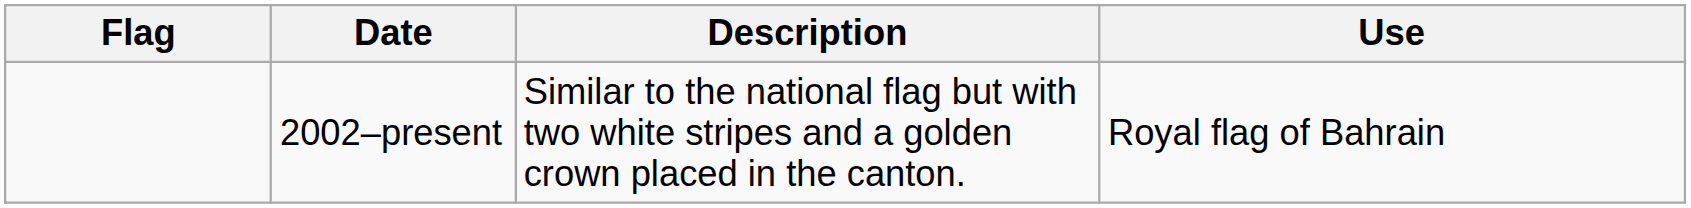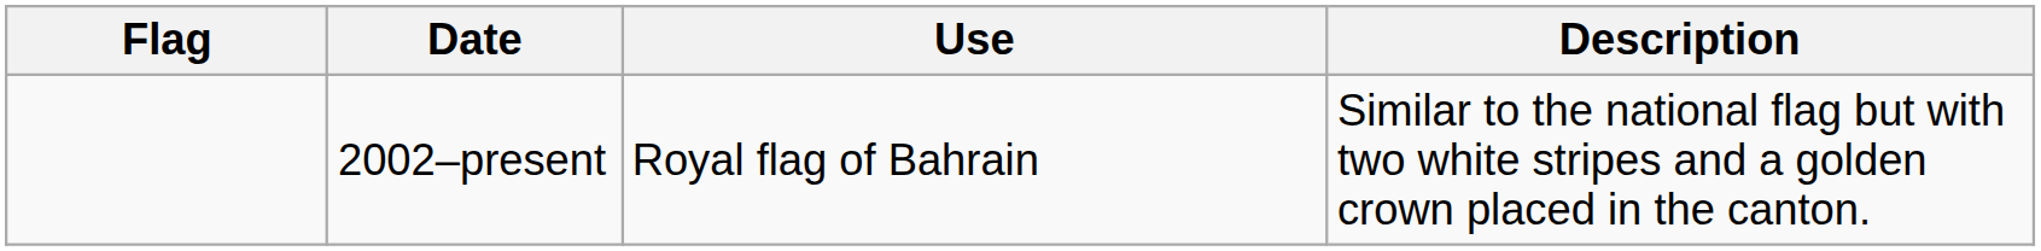columns swapped: Use <-> Description
